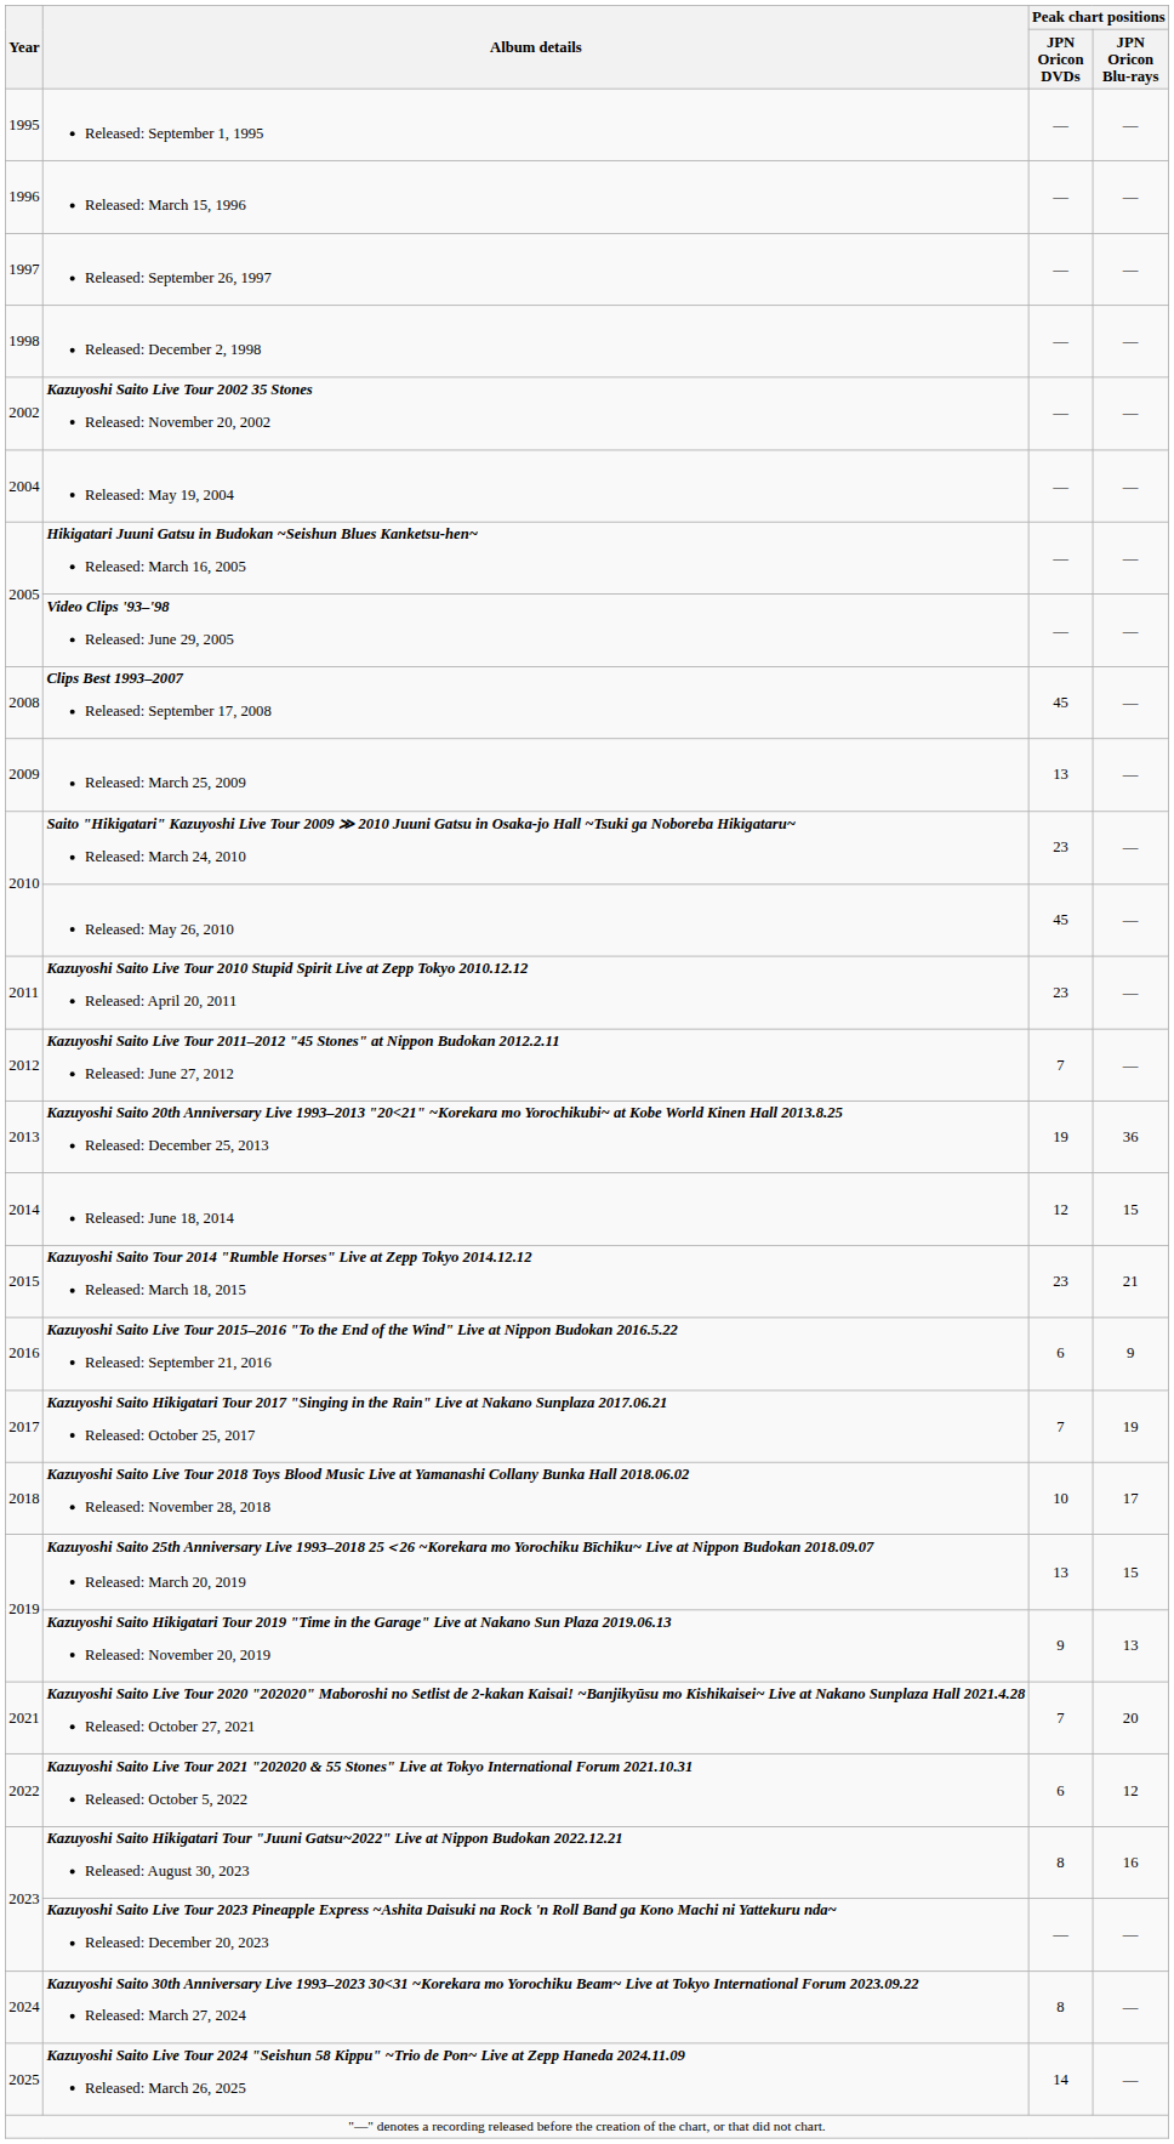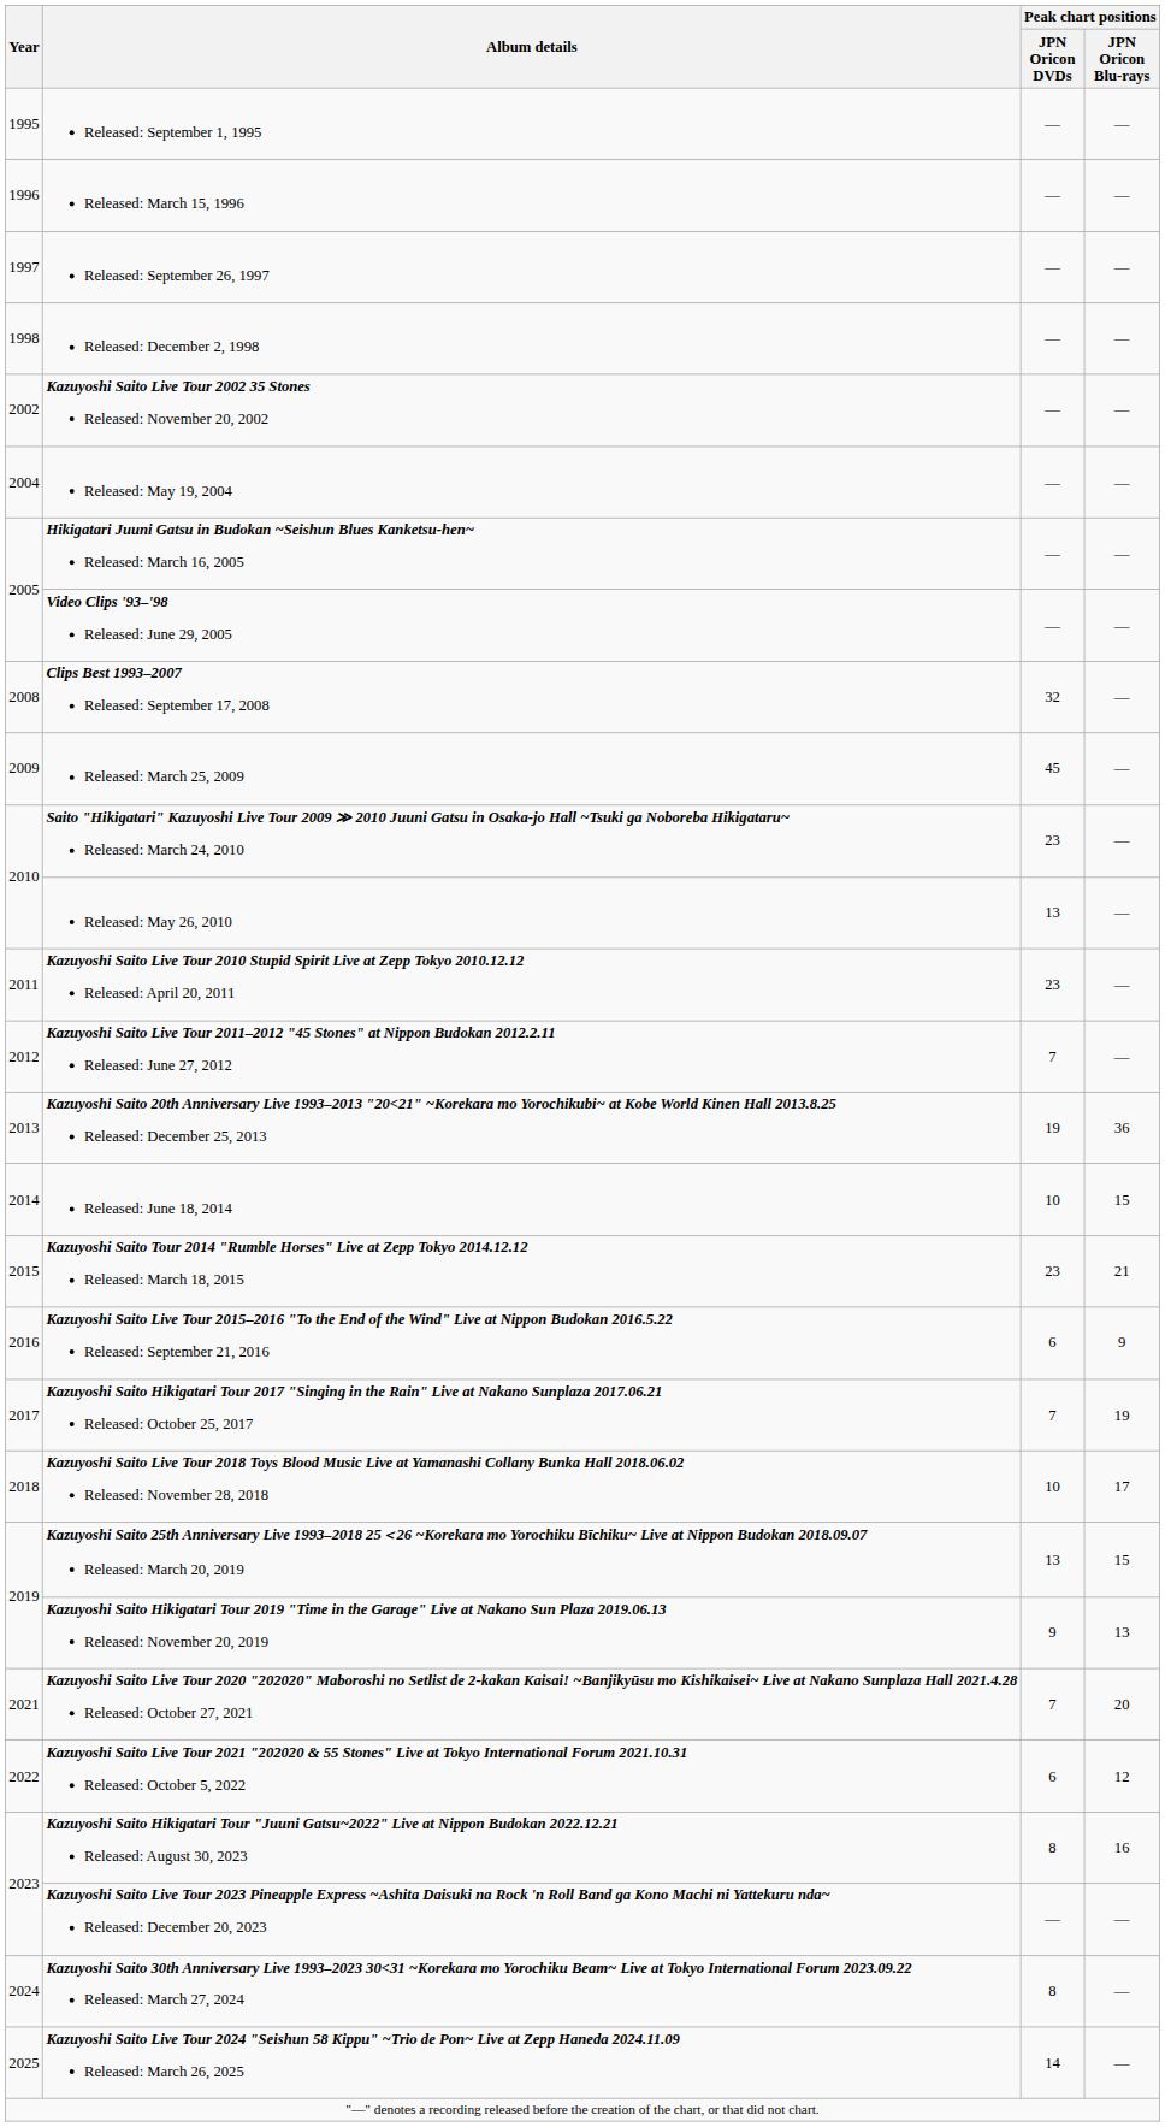Clips Best 1993–2007 Released: September 17, 2008 | Peak chart positions / JPN Oricon DVDs: 45 -> 32
Released: March 25, 2009 | Peak chart positions / JPN Oricon DVDs: 13 -> 45
Released: May 26, 2010 | Peak chart positions / JPN Oricon DVDs: 45 -> 13
Released: June 18, 2014 | Peak chart positions / JPN Oricon DVDs: 12 -> 10
